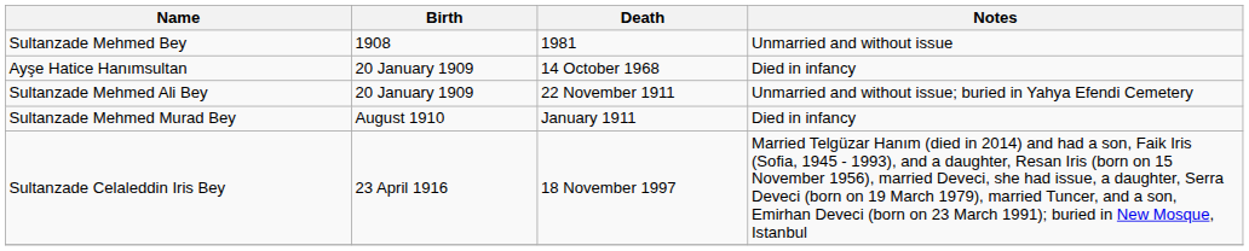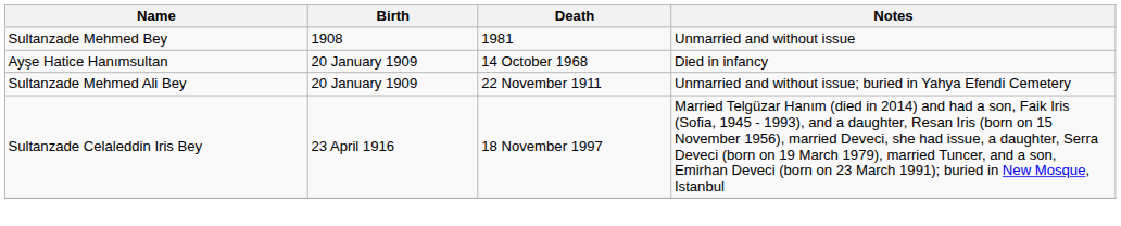- row: Sultanzade Mehmed Murad Bey | August 1910 | January 1911 | Died in infancy
